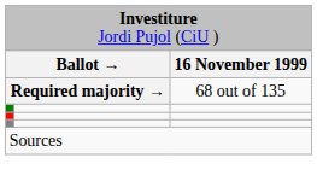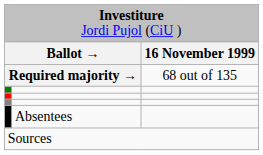+ row: Absentees
